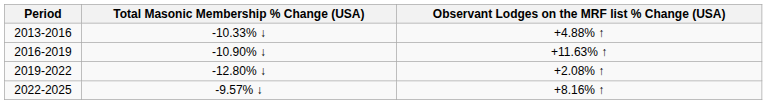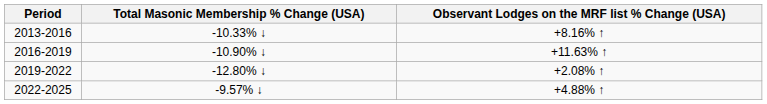2013-2016 | Observant Lodges on the MRF list % Change (USA): +4.88% ↑ -> +8.16% ↑
2022-2025 | Observant Lodges on the MRF list % Change (USA): +8.16% ↑ -> +4.88% ↑
